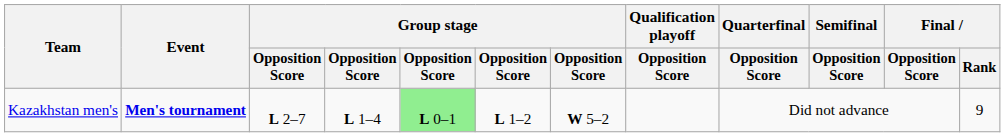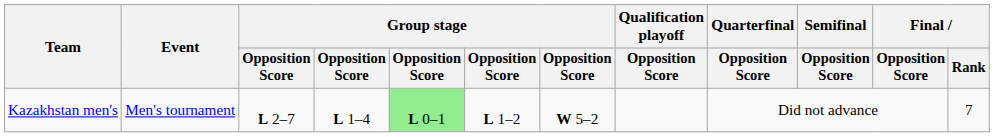Kazakhstan men's | Event: bold -> normal
Kazakhstan men's | Final / Rank: 9 -> 7
